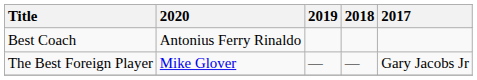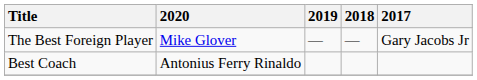rows swapped: Best Coach <-> The Best Foreign Player
